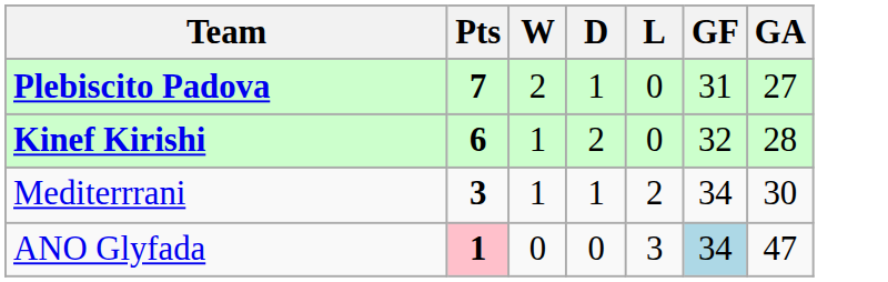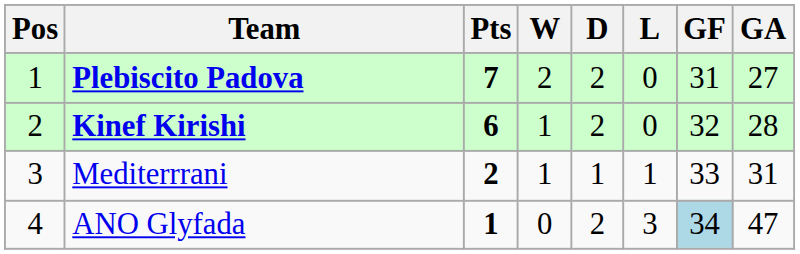+ column: Pos | 1 | 2 | 3 | 4
Plebiscito Padova | D: 1 -> 2
Mediterrrani | Pts: 3 -> 2
Mediterrrani | L: 2 -> 1
Mediterrrani | GF: 34 -> 33
Mediterrrani | GA: 30 -> 31
ANO Glyfada | Pts: pink background -> no background
ANO Glyfada | D: 0 -> 2
